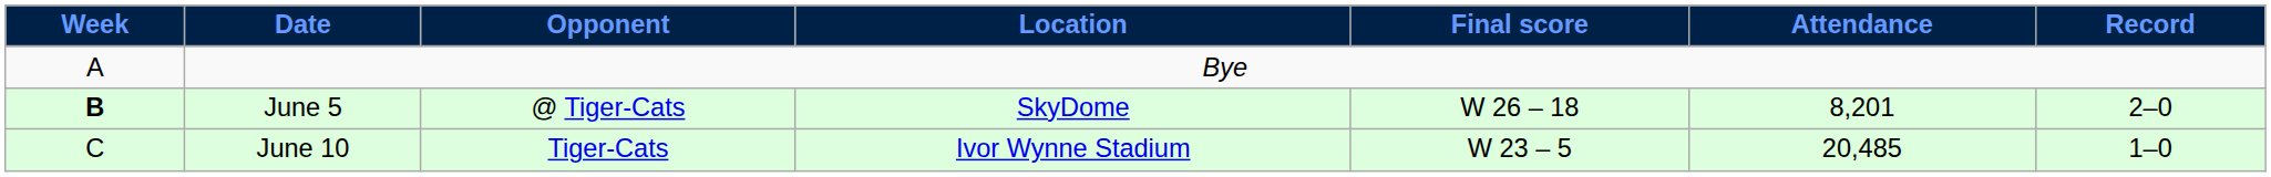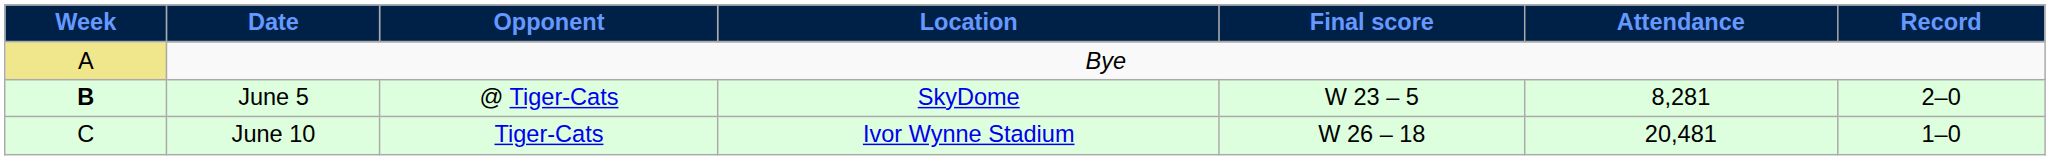Bye | Week: no background -> khaki background
June 5 | Final score: W 26 – 18 -> W 23 – 5
June 5 | Attendance: 8,201 -> 8,281
June 10 | Final score: W 23 – 5 -> W 26 – 18
June 10 | Attendance: 20,485 -> 20,481
